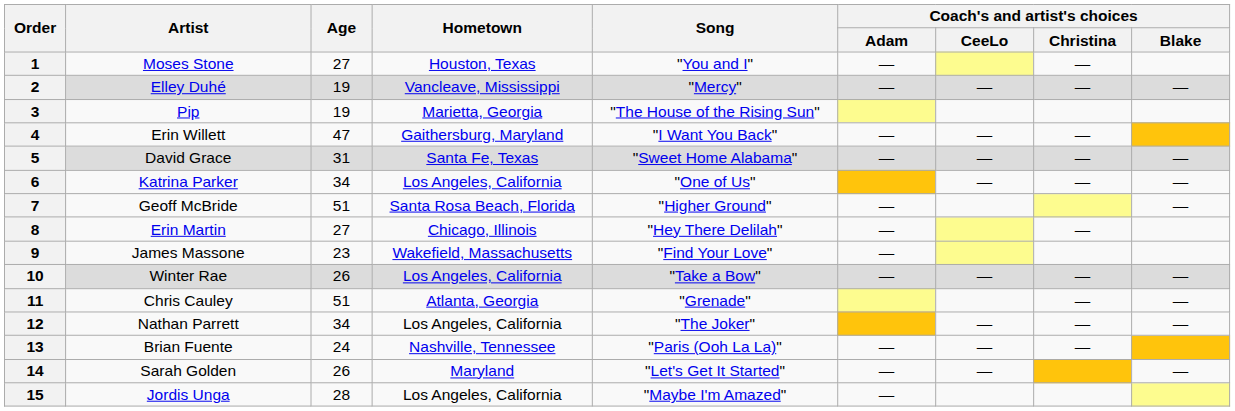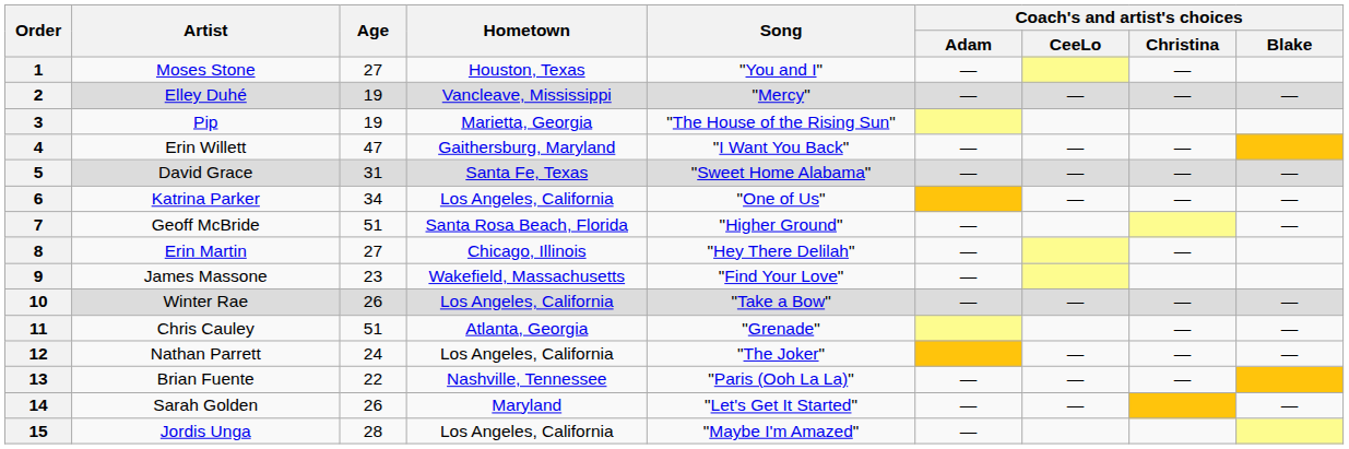12 | Age: 34 -> 24
13 | Age: 24 -> 22
